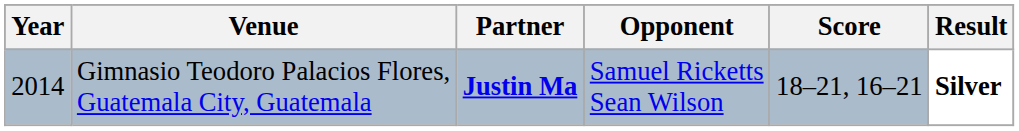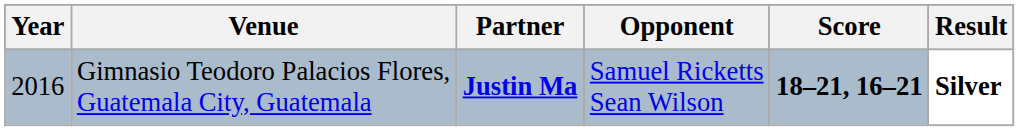Gimnasio Teodoro Palacios Flores, Guatemala City, Guatemala | Year: 2014 -> 2016
Gimnasio Teodoro Palacios Flores, Guatemala City, Guatemala | Score: normal -> bold
